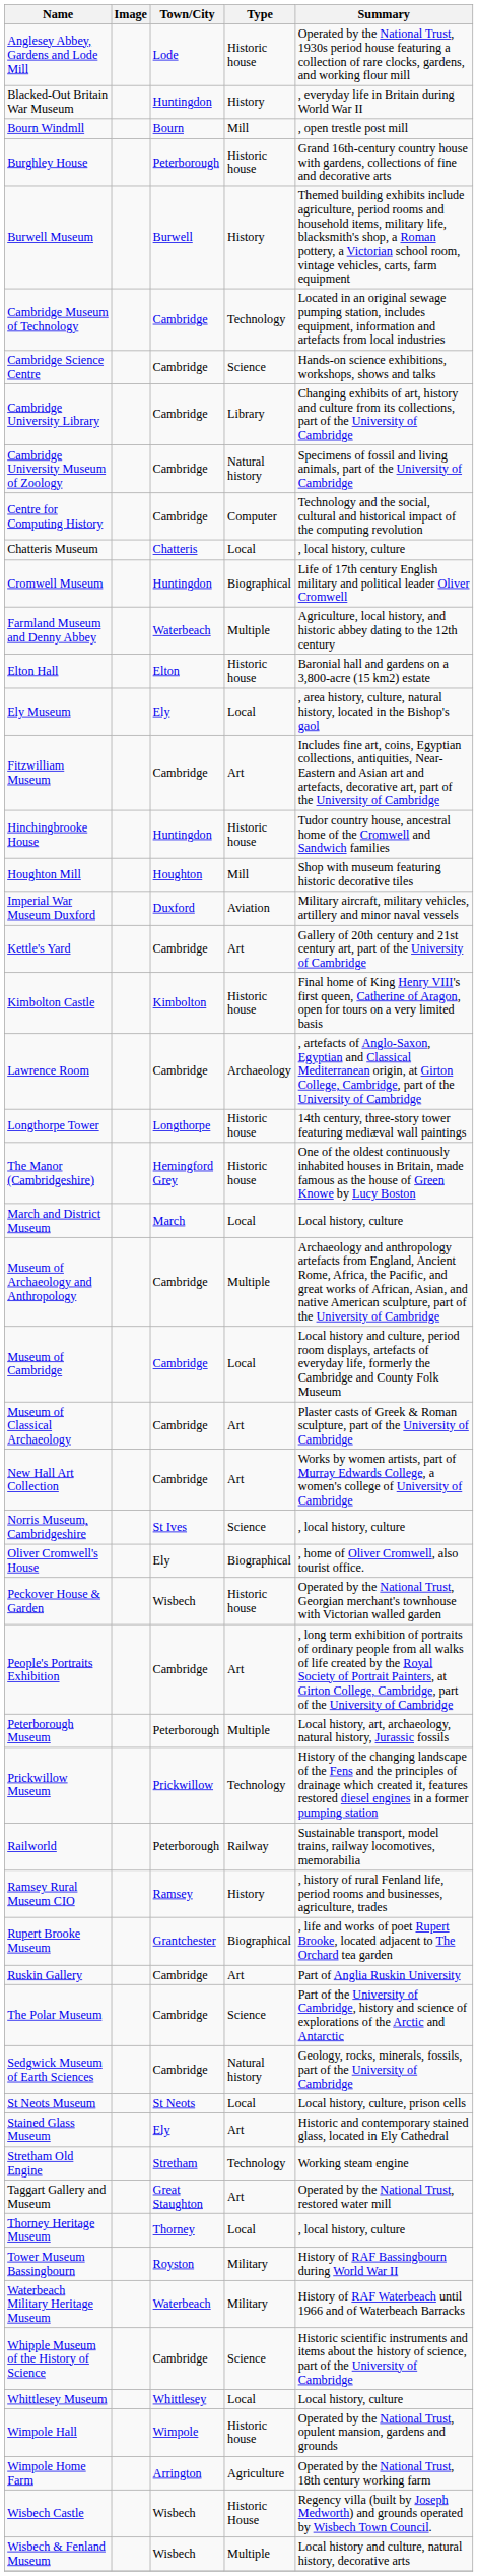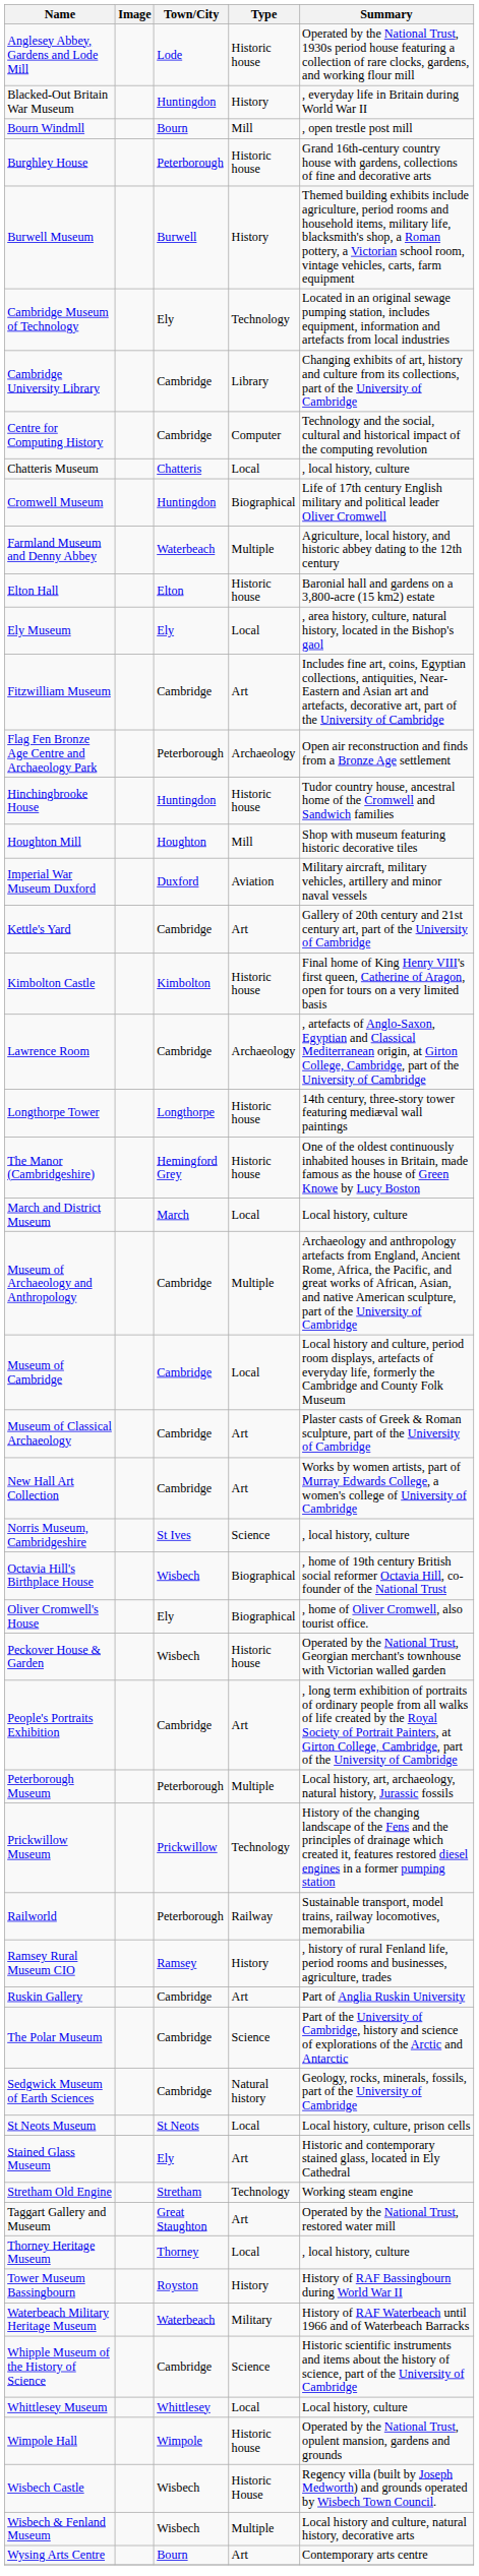Cambridge Museum of Technology | Town/City: Cambridge -> Ely
- row: Cambridge Science Centre | Cambridge | Science | Hands-on science exhibitions, workshops, shows and talks
- row: Cambridge University Museum of Zoology | Cambridge | Natural history | Specimens of fossil and living animals, part of the University of Cambridge
+ row: Flag Fen Bronze Age Centre and Archaeology Park | Peterborough | Archaeology | Open air reconstruction and finds from a Bronze Age settlement
+ row: Octavia Hill's Birthplace House | Wisbech | Biographical | , home of 19th century British social reformer Octavia Hill, co-founder of the National Trust
- row: Rupert Brooke Museum | Grantchester | Biographical | , life and works of poet Rupert Brooke, located adjacent to The Orchard tea garden
Tower Museum Bassingbourn | Type: Military -> History
- row: Wimpole Home Farm | Arrington | Agriculture | Operated by the National Trust, 18th century working farm
+ row: Wysing Arts Centre | Bourn | Art | Contemporary arts centre
